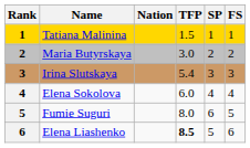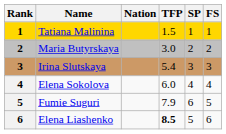Fumie Suguri | TFP: 8.0 -> 7.9
